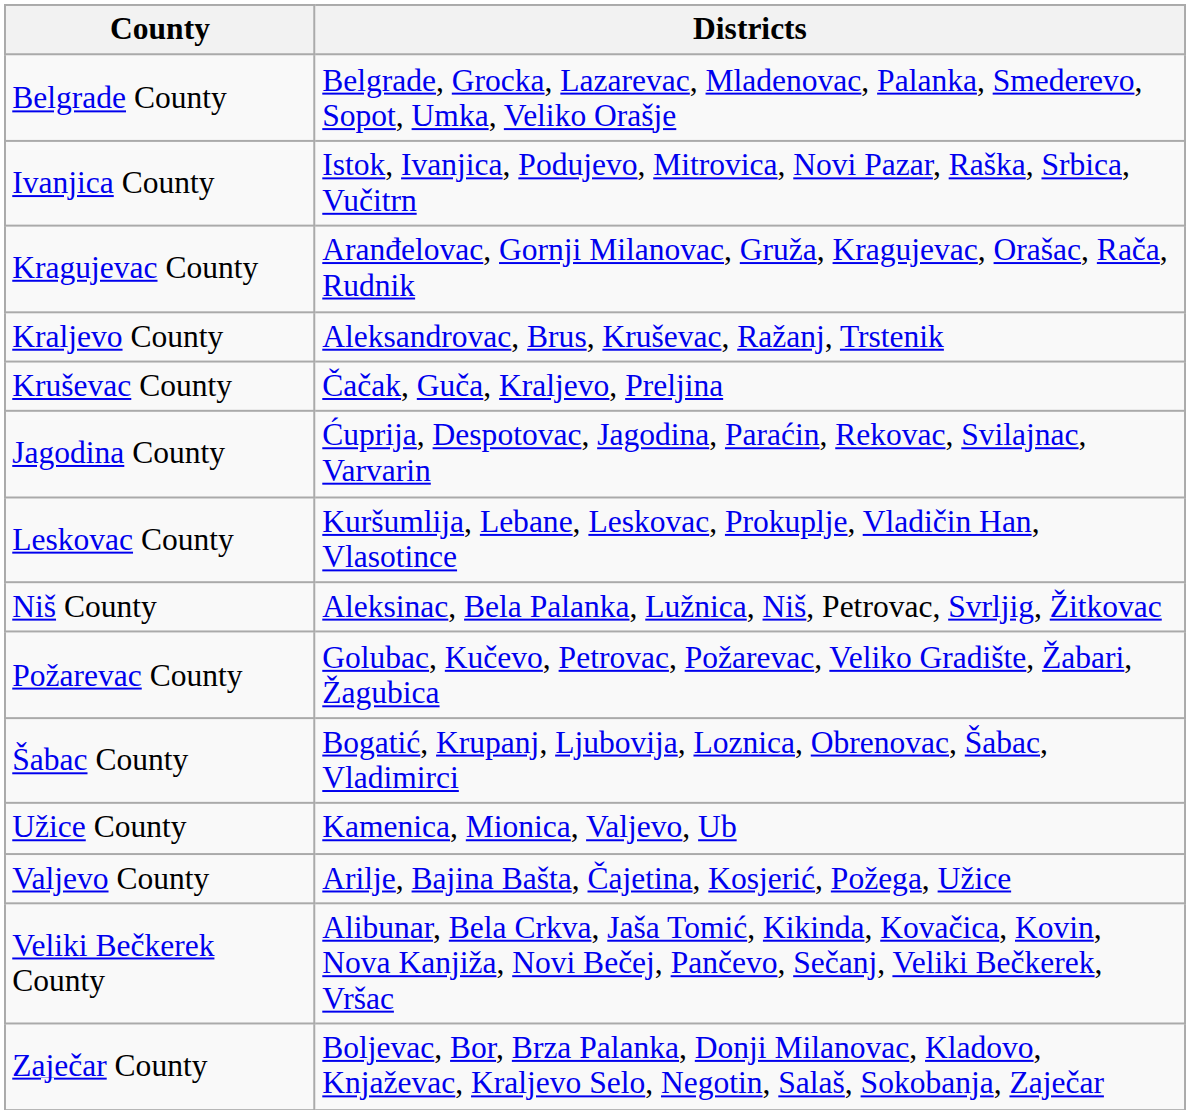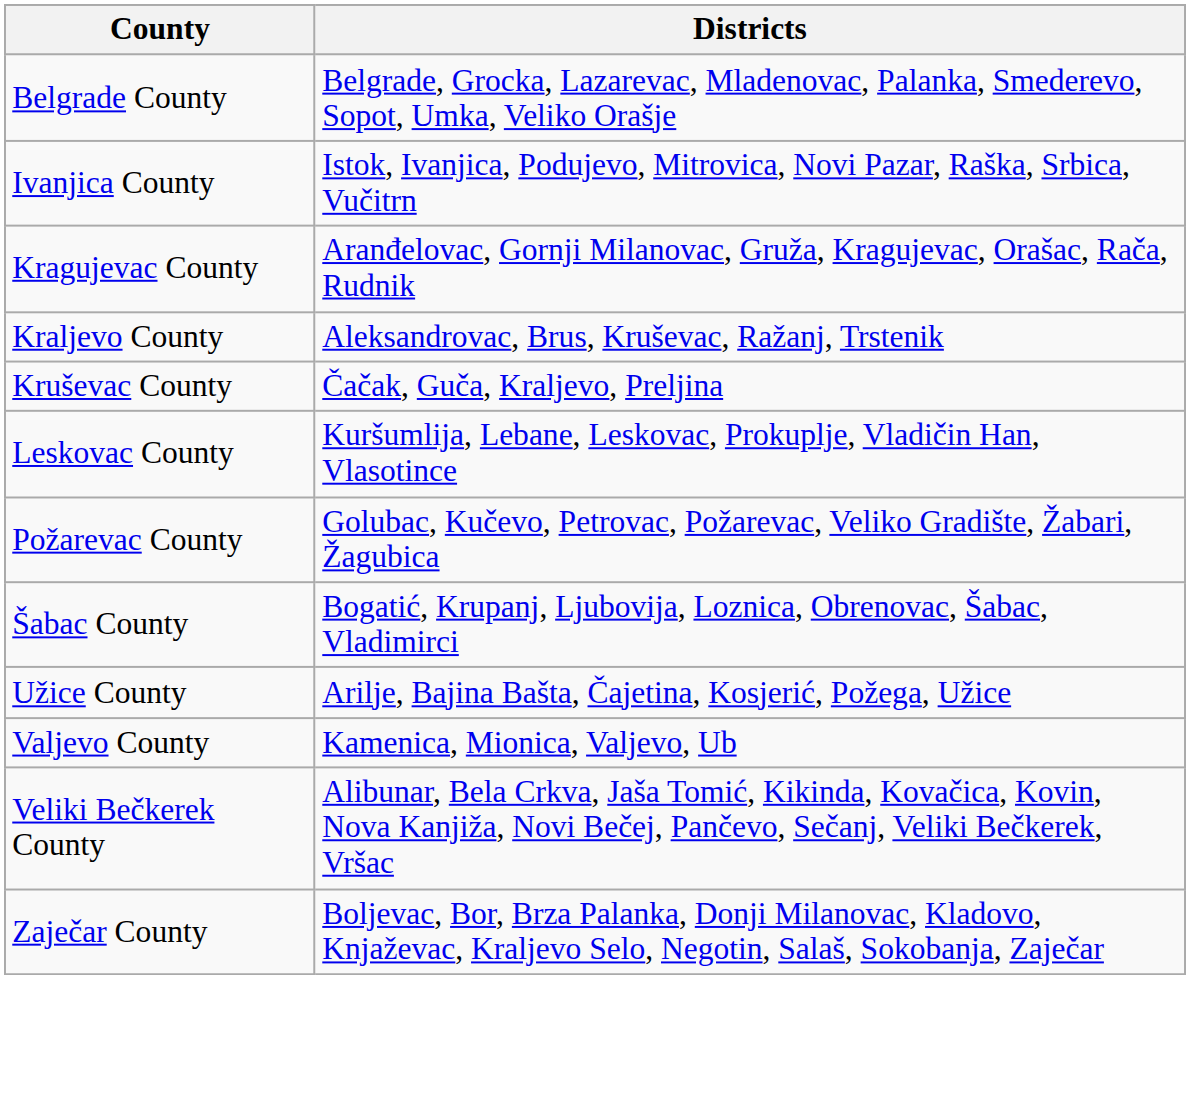- row: Jagodina County | Ćuprija, Despotovac, Jagodina, Paraćin, Rekovac, Svilajnac, Varvarin
- row: Niš County | Aleksinac, Bela Palanka, Lužnica, Niš, Petrovac, Svrljig, Žitkovac
Užice County | Districts: Kamenica, Mionica, Valjevo, Ub -> Arilje, Bajina Bašta, Čajetina, Kosjerić, Požega, Užice
Valjevo County | Districts: Arilje, Bajina Bašta, Čajetina, Kosjerić, Požega, Užice -> Kamenica, Mionica, Valjevo, Ub
